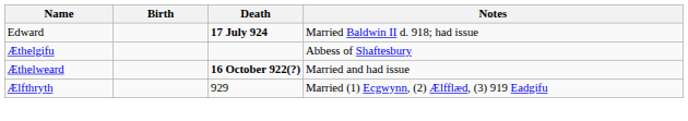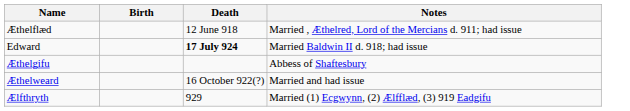+ row: Æthelflæd | 12 June 918 | Married , Æthelred, Lord of the Mercians d. 911; had issue
Æthelweard | Death: bold -> normal
